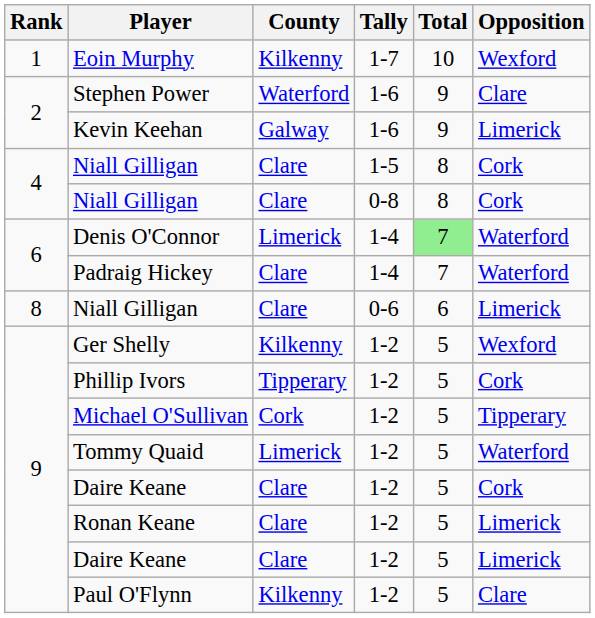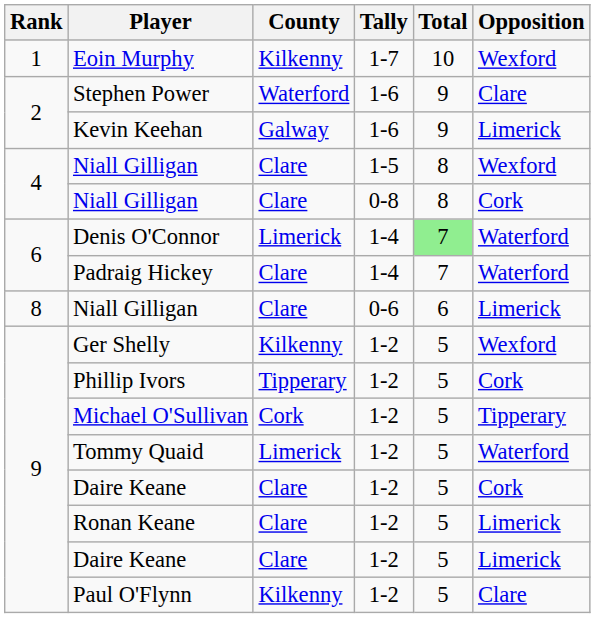Niall Gilligan / 1-5 | Opposition: Cork -> Wexford
